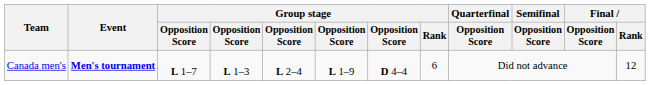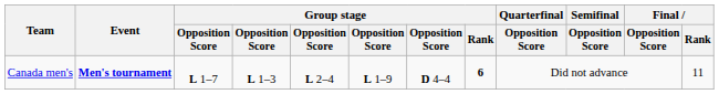Canada men's | Group stage / Rank: normal -> bold
Canada men's | Final / Rank: 12 -> 11
